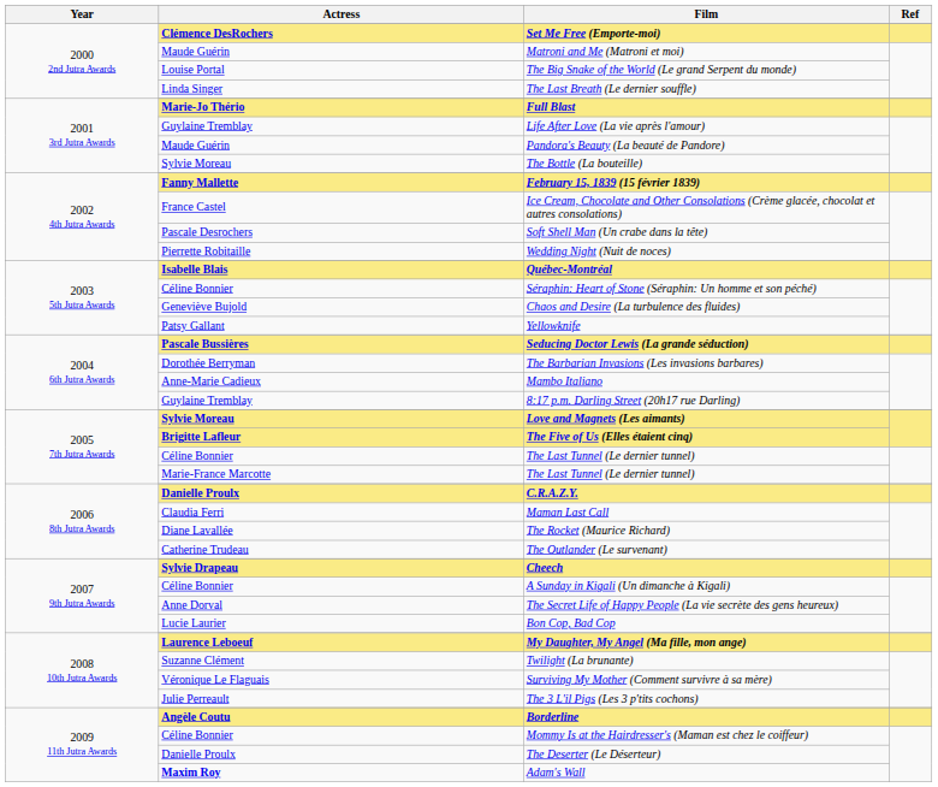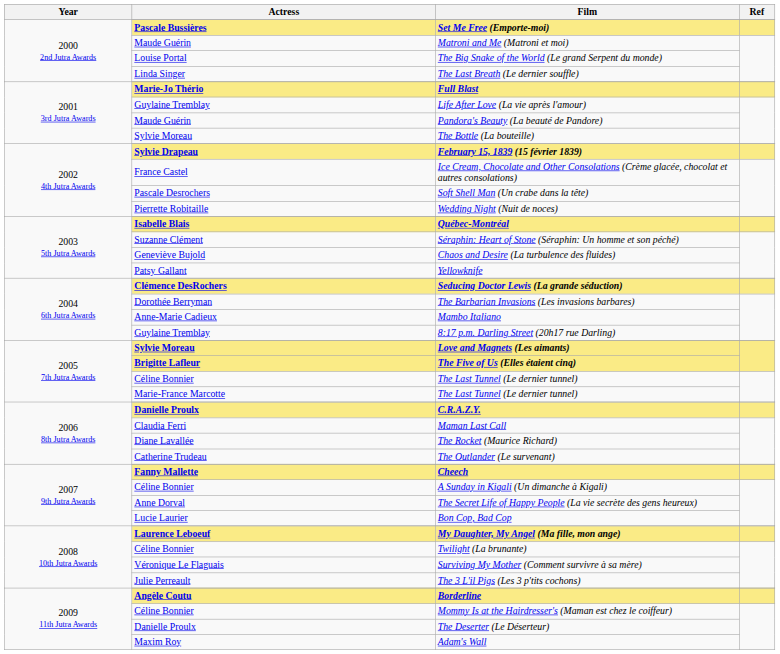Set Me Free (Emporte-moi) | Actress: Clémence DesRochers -> Pascale Bussières
February 15, 1839 (15 février 1839) | Actress: Fanny Mallette -> Sylvie Drapeau
Séraphin: Heart of Stone (Séraphin: Un homme et son péché) | Actress: Céline Bonnier -> Suzanne Clément
Seducing Doctor Lewis (La grande séduction) | Actress: Pascale Bussières -> Clémence DesRochers
Cheech | Actress: Sylvie Drapeau -> Fanny Mallette
Twilight (La brunante) | Actress: Suzanne Clément -> Céline Bonnier
Adam's Wall | Actress: bold -> normal
